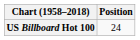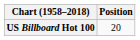US Billboard Hot 100 | Position: 24 -> 20
